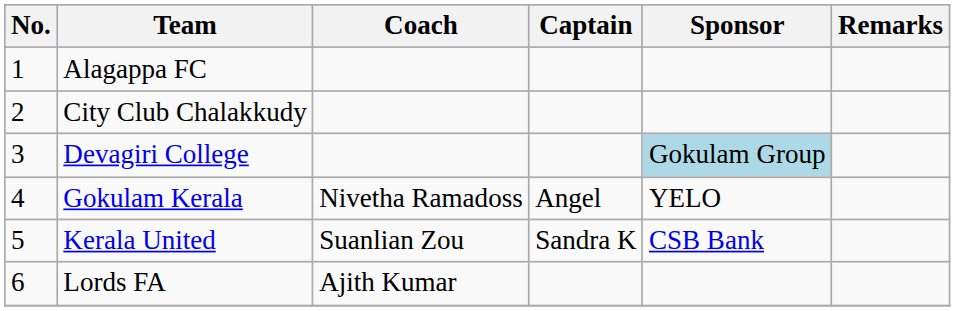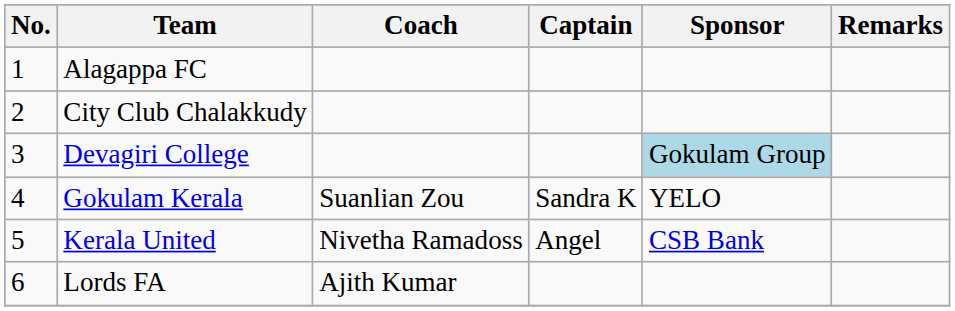Gokulam Kerala | Coach: Nivetha Ramadoss -> Suanlian Zou
Gokulam Kerala | Captain: Angel -> Sandra K
Kerala United | Coach: Suanlian Zou -> Nivetha Ramadoss
Kerala United | Captain: Sandra K -> Angel
